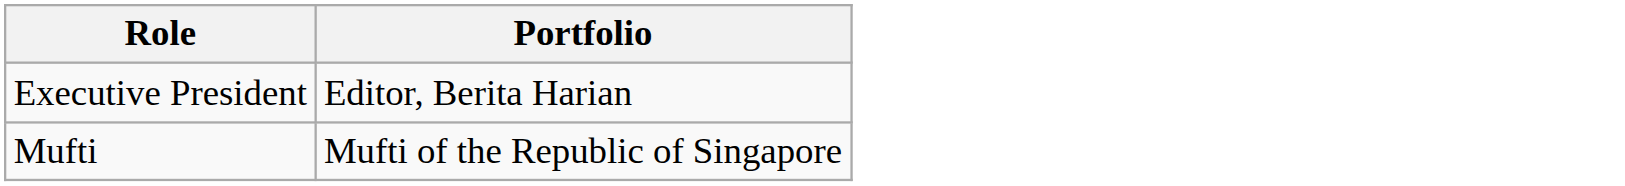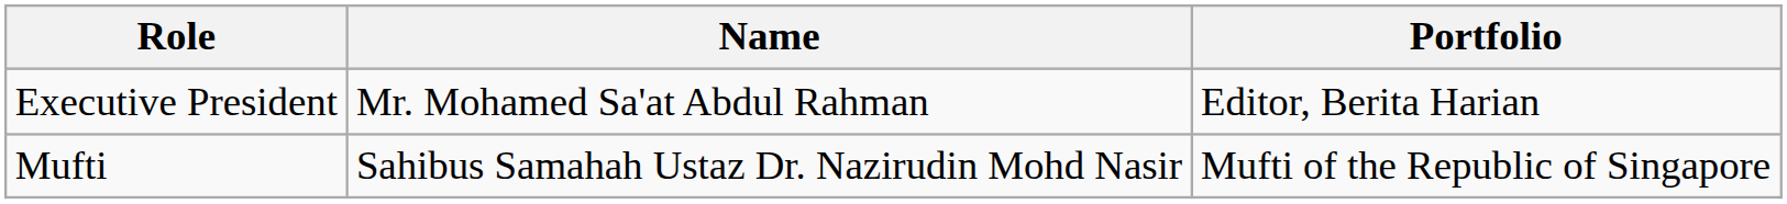+ column: Name | Mr. Mohamed Sa'at Abdul Rahman | Sahibus Samahah Ustaz Dr. Nazirudin Mohd Nasir
